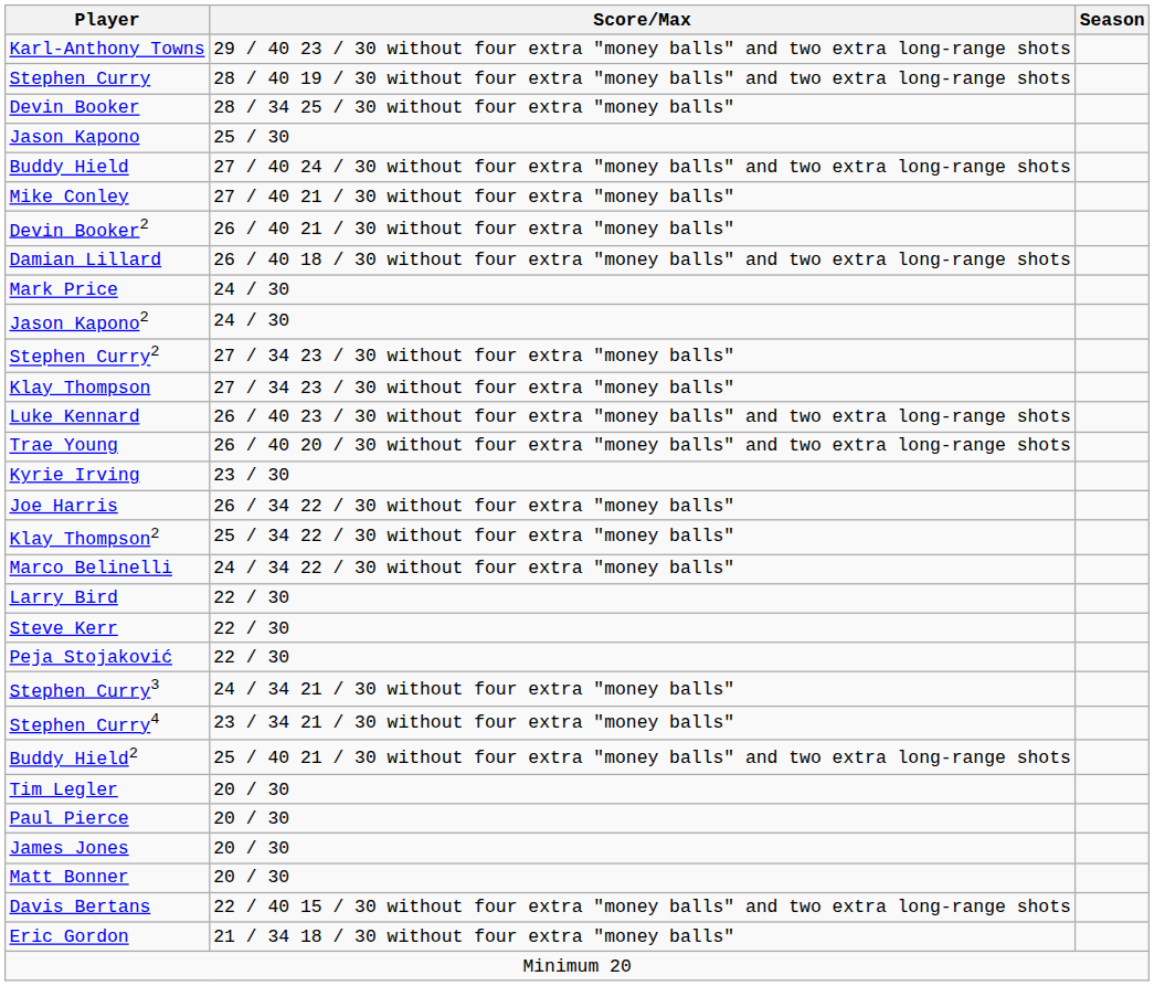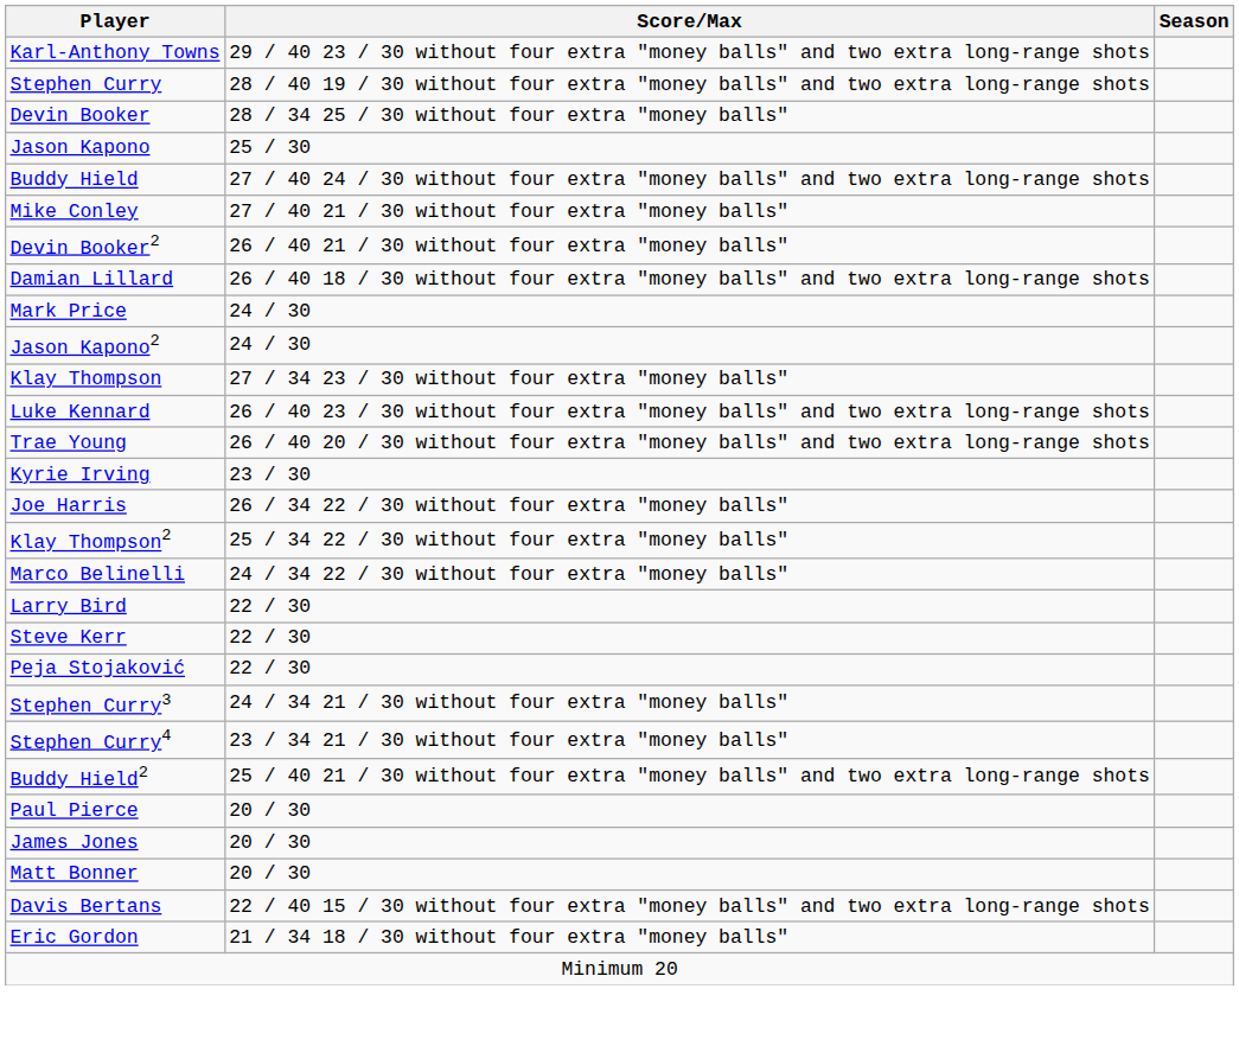- row: Stephen Curry2 | 27 / 34 23 / 30 without four extra "money balls"
- row: Tim Legler | 20 / 30
